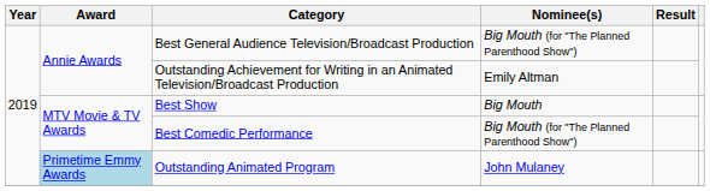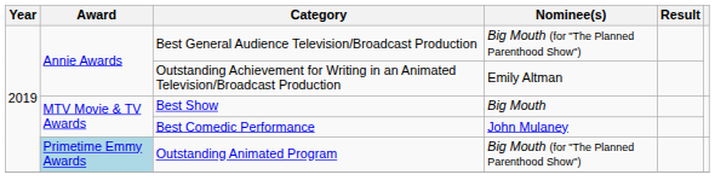Best Comedic Performance | Nominee(s): Big Mouth (for "The Planned Parenthood Show") -> John Mulaney
Outstanding Animated Program | Nominee(s): John Mulaney -> Big Mouth (for "The Planned Parenthood Show")
